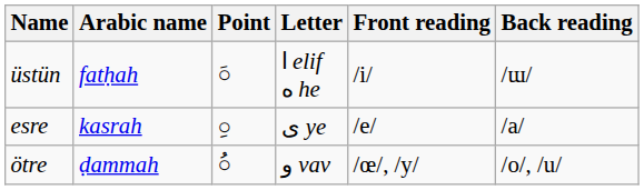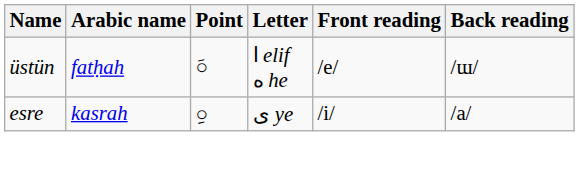üstün | Front reading: /i/ -> /e/
esre | Front reading: /e/ -> /i/
- row: ötre | ḍammah | ُ○ | و vav | /œ/, /y/ | /o/, /u/
